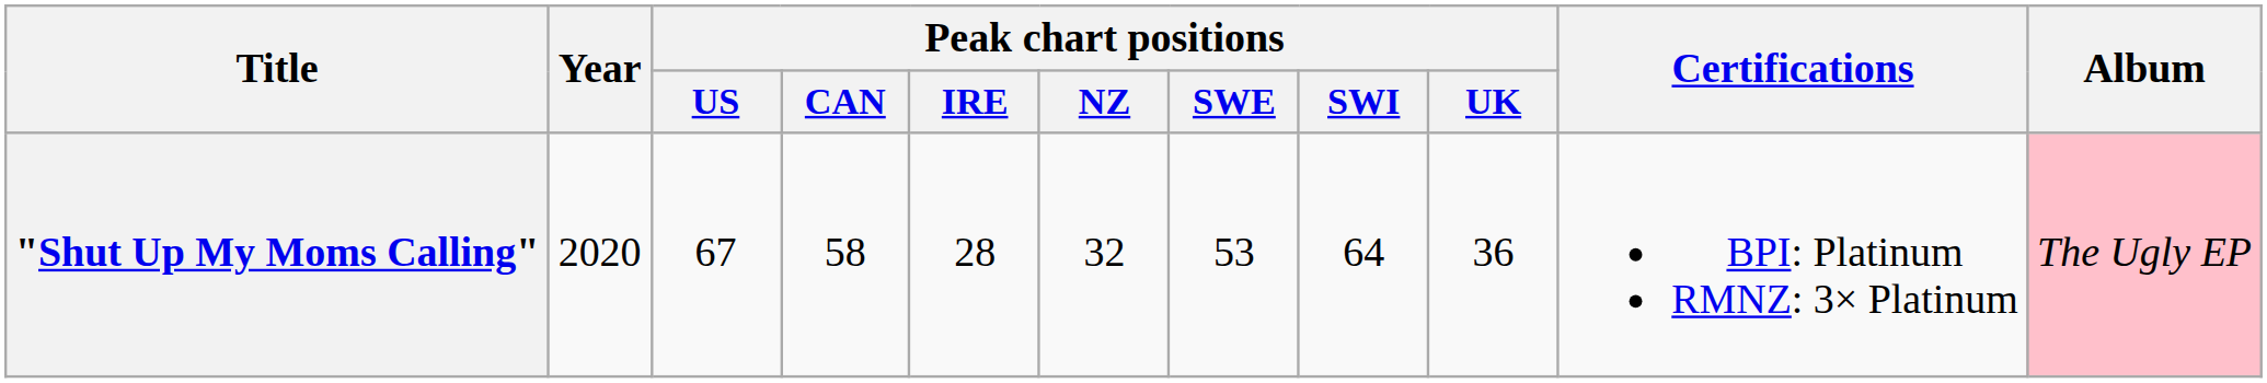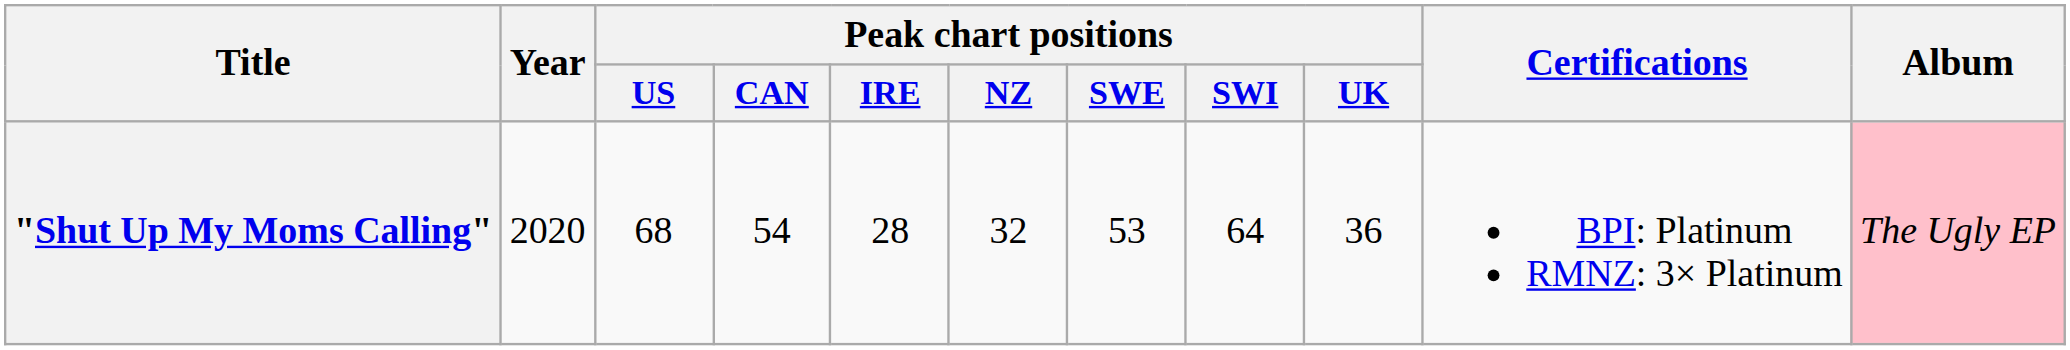"Shut Up My Moms Calling" | Peak chart positions / US: 67 -> 68
"Shut Up My Moms Calling" | Peak chart positions / CAN: 58 -> 54
